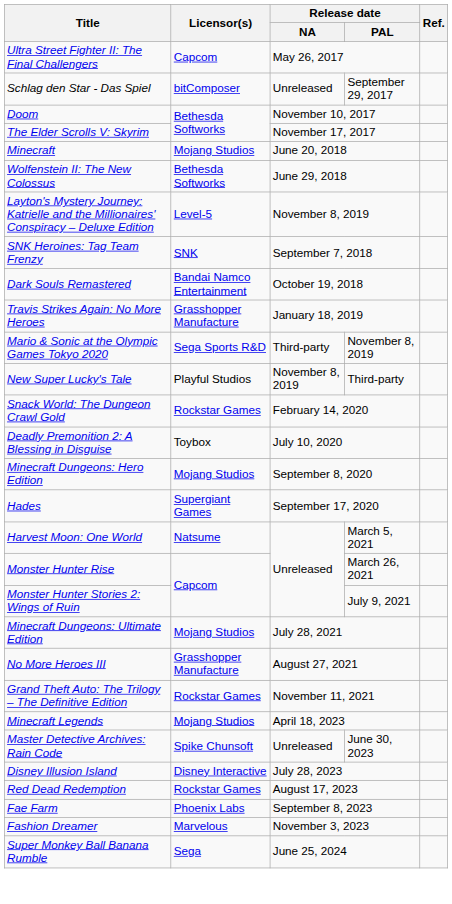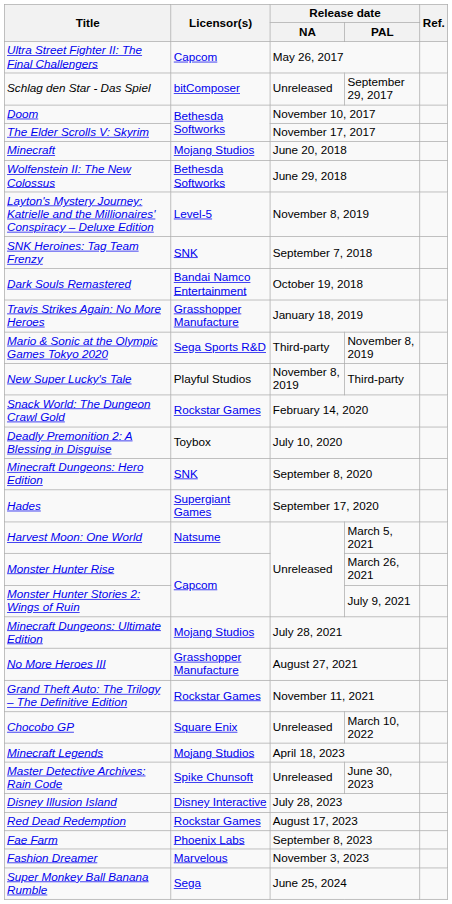Minecraft Dungeons: Hero Edition | Licensor(s): Mojang Studios -> SNK
+ row: Chocobo GP | Square Enix | Unreleased | March 10, 2022
